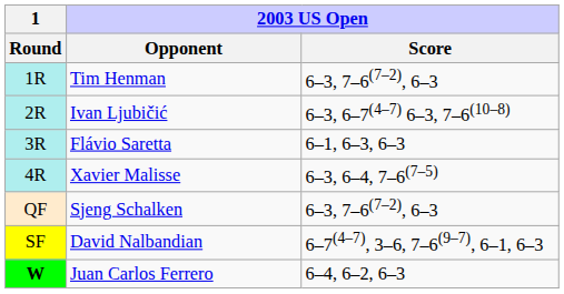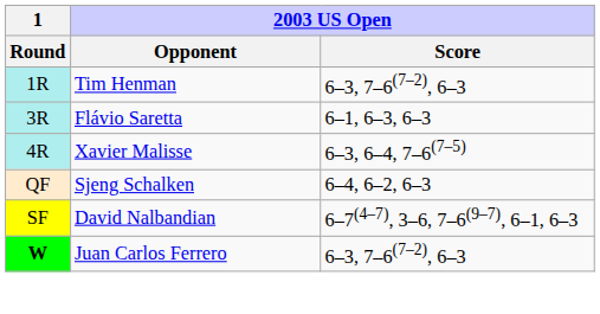- row: 2R | Ivan Ljubičić | 6–3, 6–7(4–7) 6–3, 7–6(10–8)
Sjeng Schalken | 2003 US Open / Score: 6–3, 7–6(7–2), 6–3 -> 6–4, 6–2, 6–3
Juan Carlos Ferrero | 2003 US Open / Score: 6–4, 6–2, 6–3 -> 6–3, 7–6(7–2), 6–3
